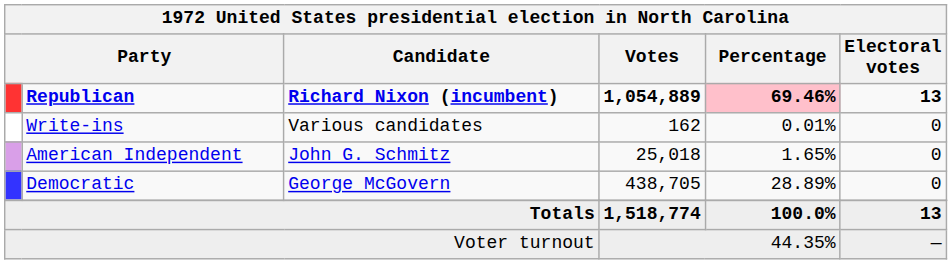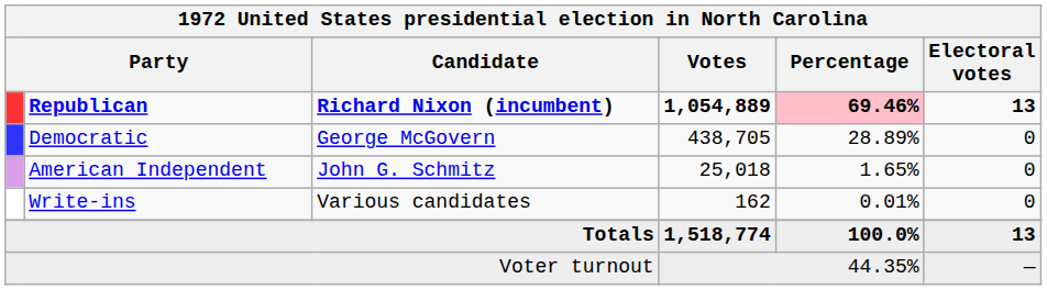rows swapped: Democratic <-> Write-ins
